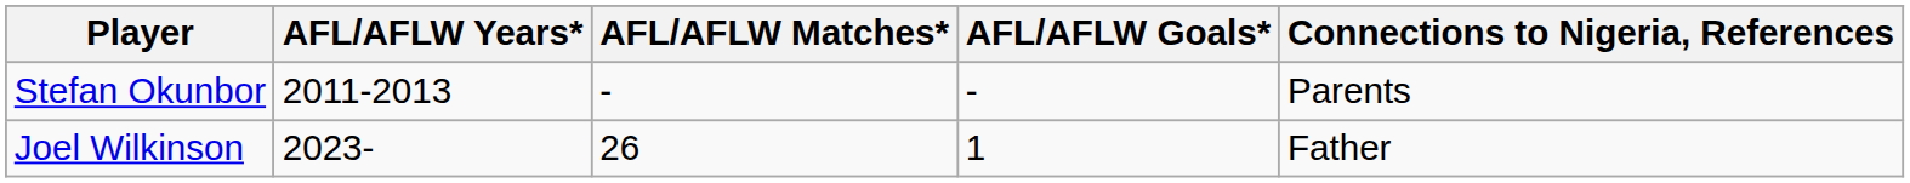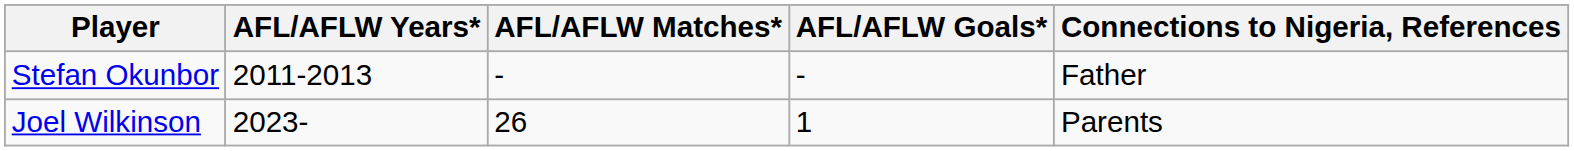Stefan Okunbor | Connections to Nigeria, References: Parents -> Father
Joel Wilkinson | Connections to Nigeria, References: Father -> Parents
